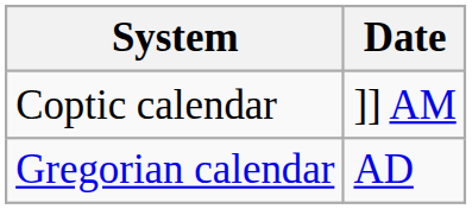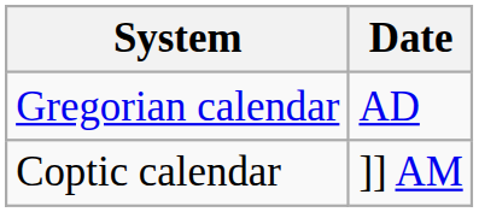rows swapped: Gregorian calendar <-> Coptic calendar
